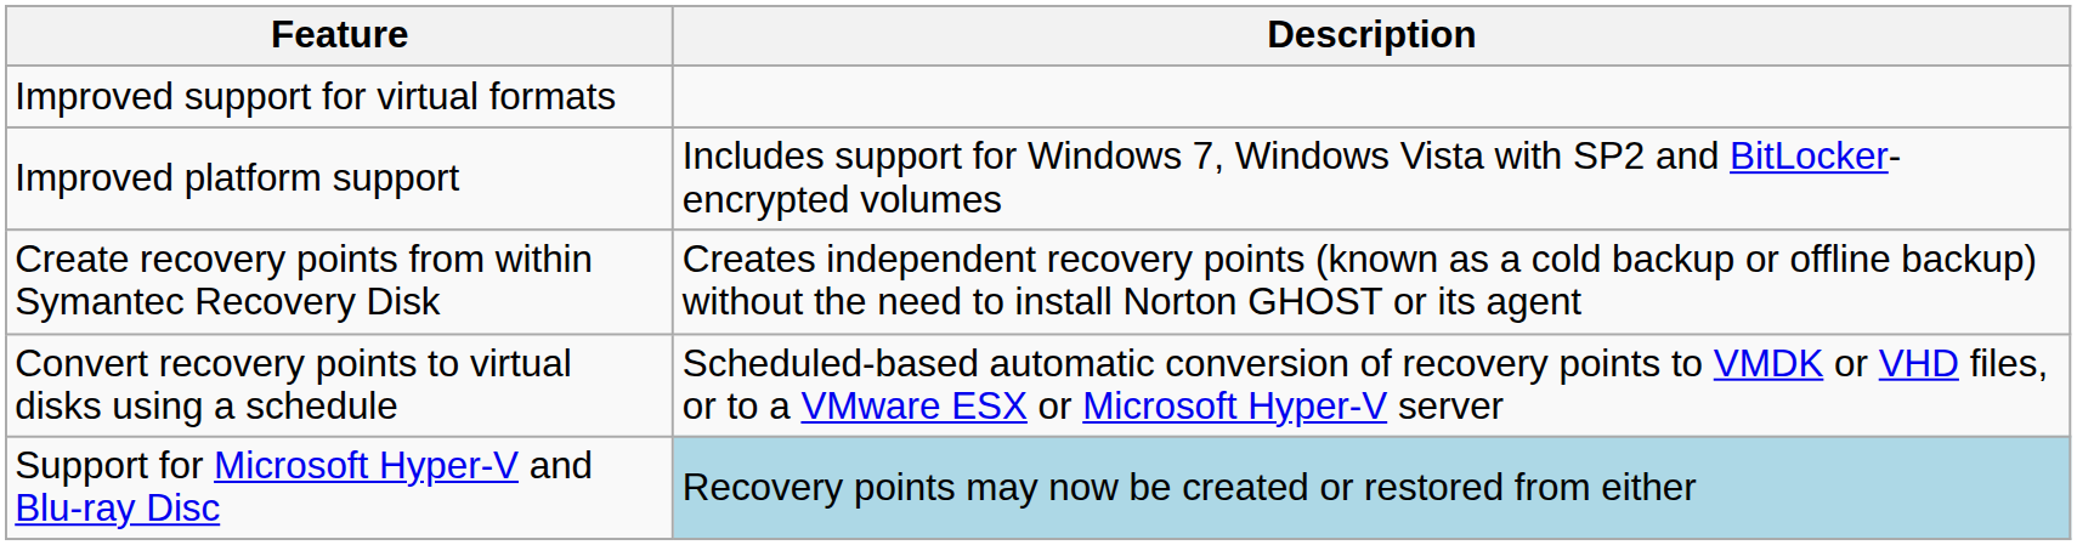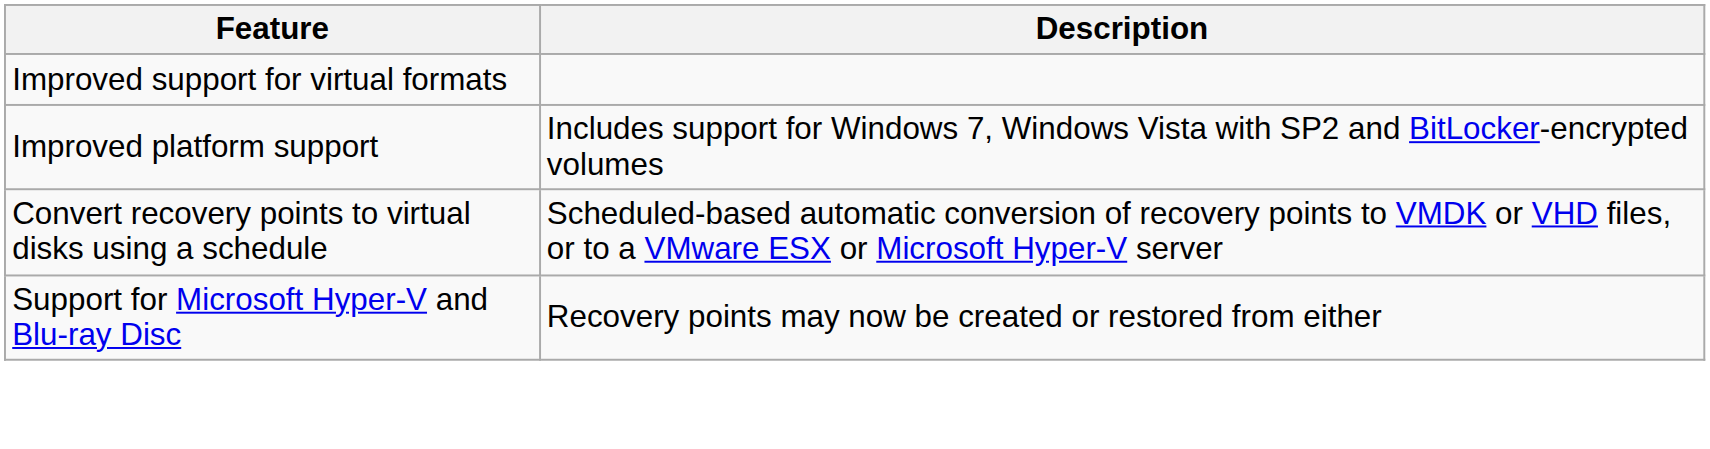- row: Create recovery points from within Symantec Recovery Disk | Creates independent recovery points (known as a cold backup or offline backup) without the need to install Norton GHOST or its agent
Support for Microsoft Hyper-V and Blu-ray Disc | Description: lightblue background -> no background
